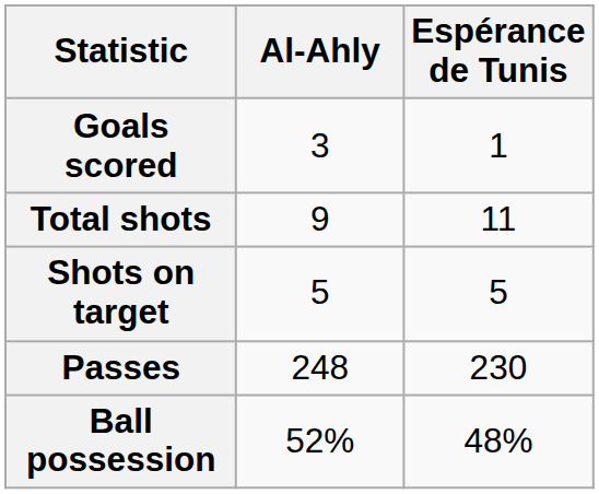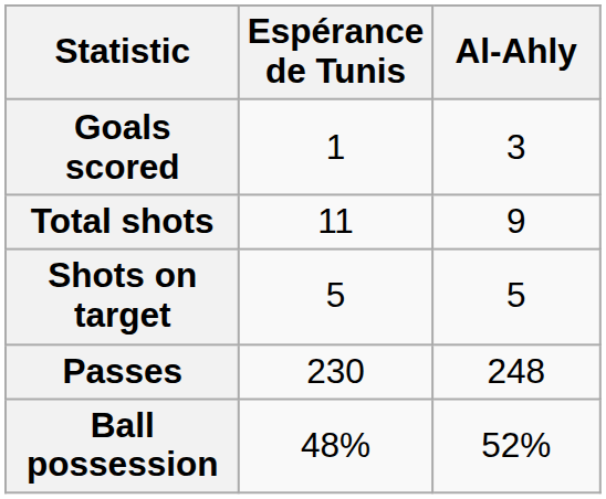columns swapped: Al-Ahly <-> Espérance de Tunis
